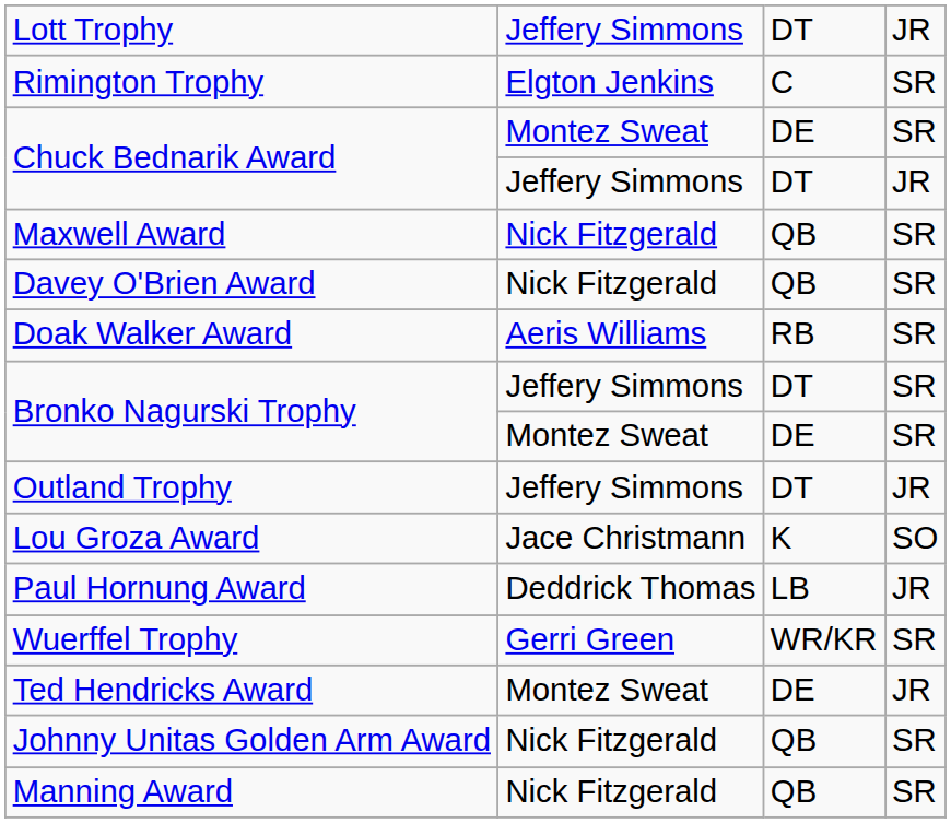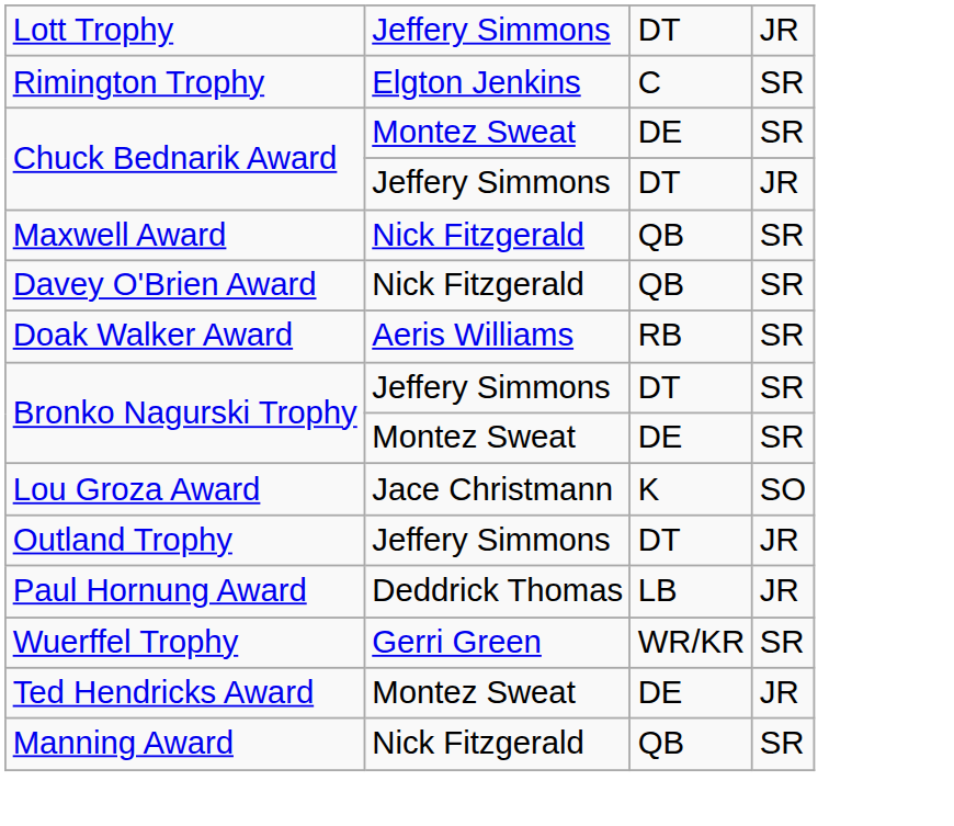rows swapped: Outland Trophy <-> Lou Groza Award
- row: Johnny Unitas Golden Arm Award | Nick Fitzgerald | QB | SR
